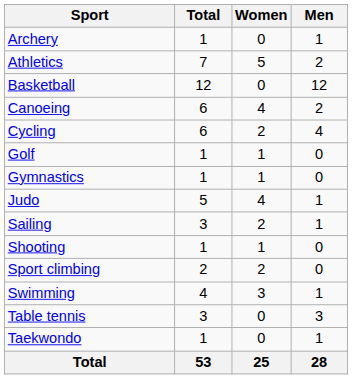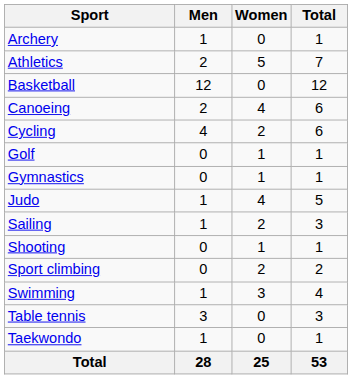columns swapped: Men <-> Total
